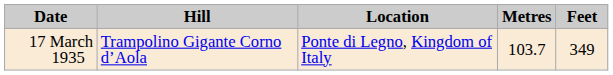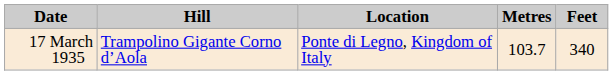17 March 1935 | Feet: 349 -> 340
